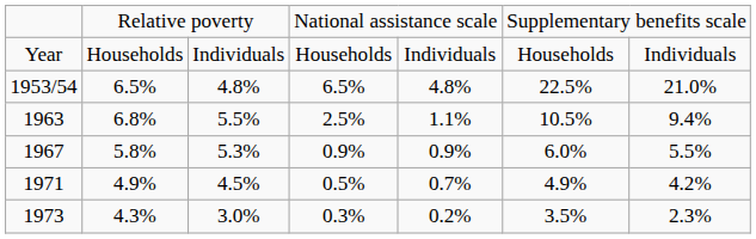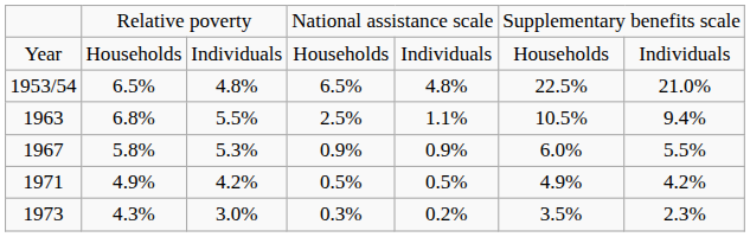1971 | column 3: 4.5% -> 4.2%
1971 | column 5: 0.7% -> 0.5%
